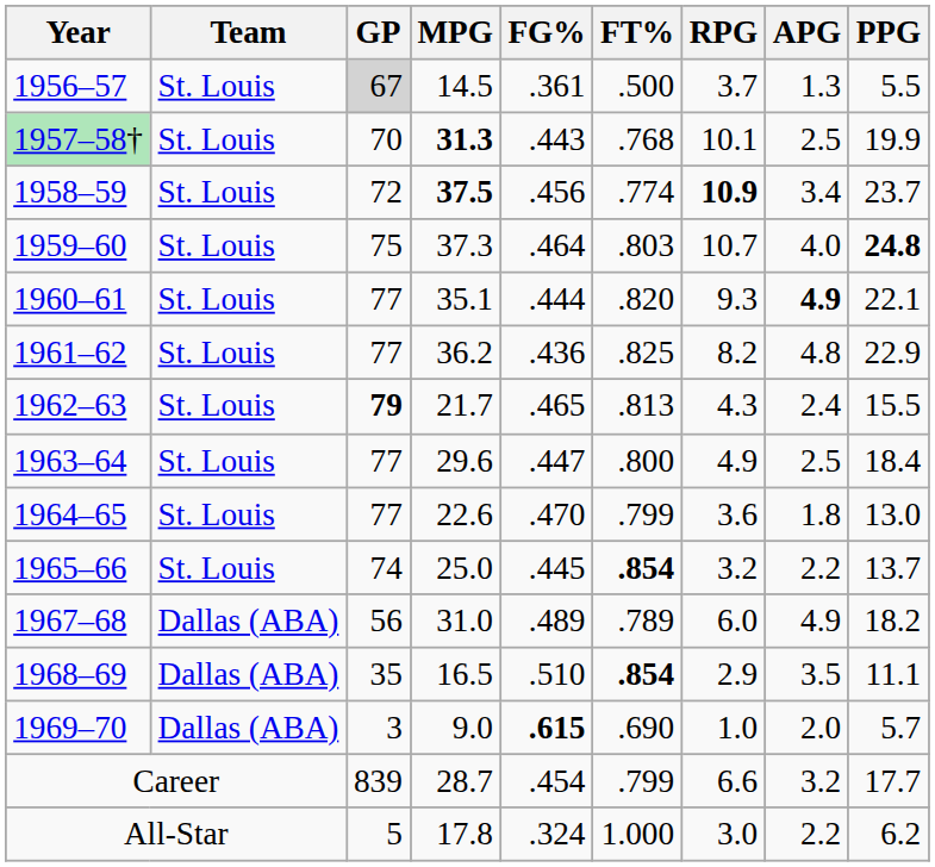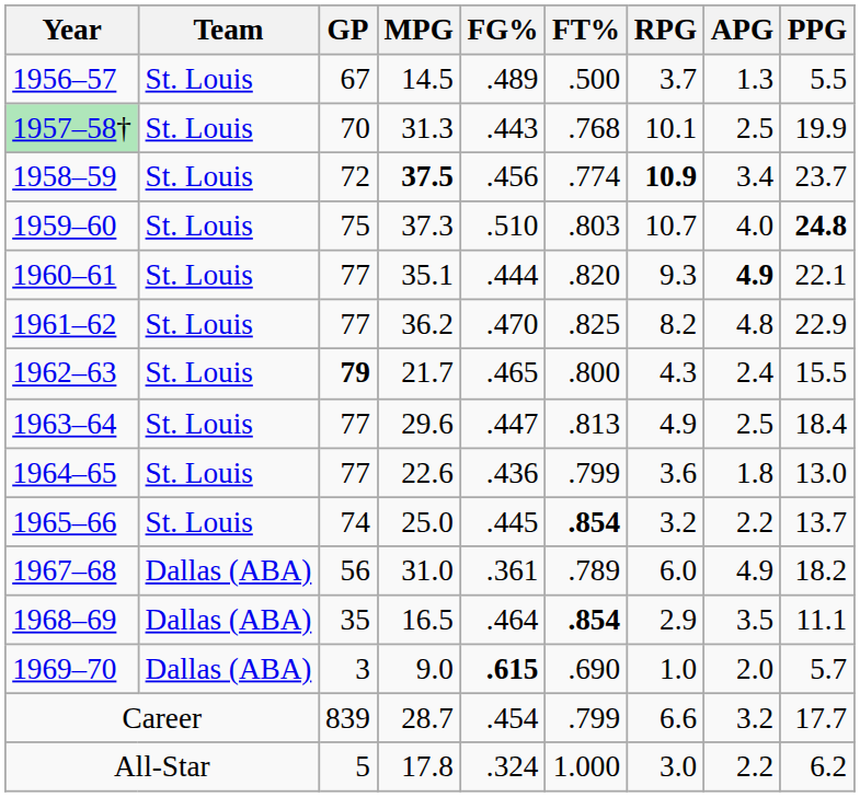1956–57 | GP: lightgrey background -> no background
1956–57 | FG%: .361 -> .489
1957–58† | MPG: bold -> normal
1959–60 | FG%: .464 -> .510
1961–62 | FG%: .436 -> .470
1962–63 | FT%: .813 -> .800
1963–64 | FT%: .800 -> .813
1964–65 | FG%: .470 -> .436
1967–68 | FG%: .489 -> .361
1968–69 | FG%: .510 -> .464
